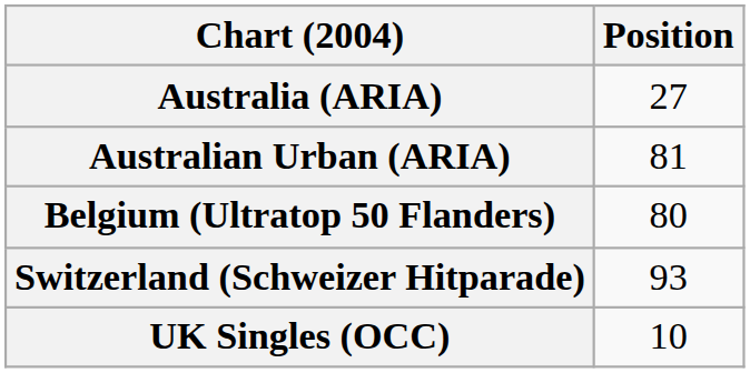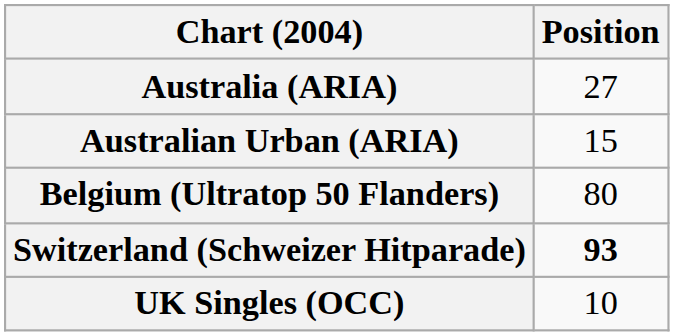Australian Urban (ARIA) | Position: 81 -> 15
Switzerland (Schweizer Hitparade) | Position: normal -> bold
